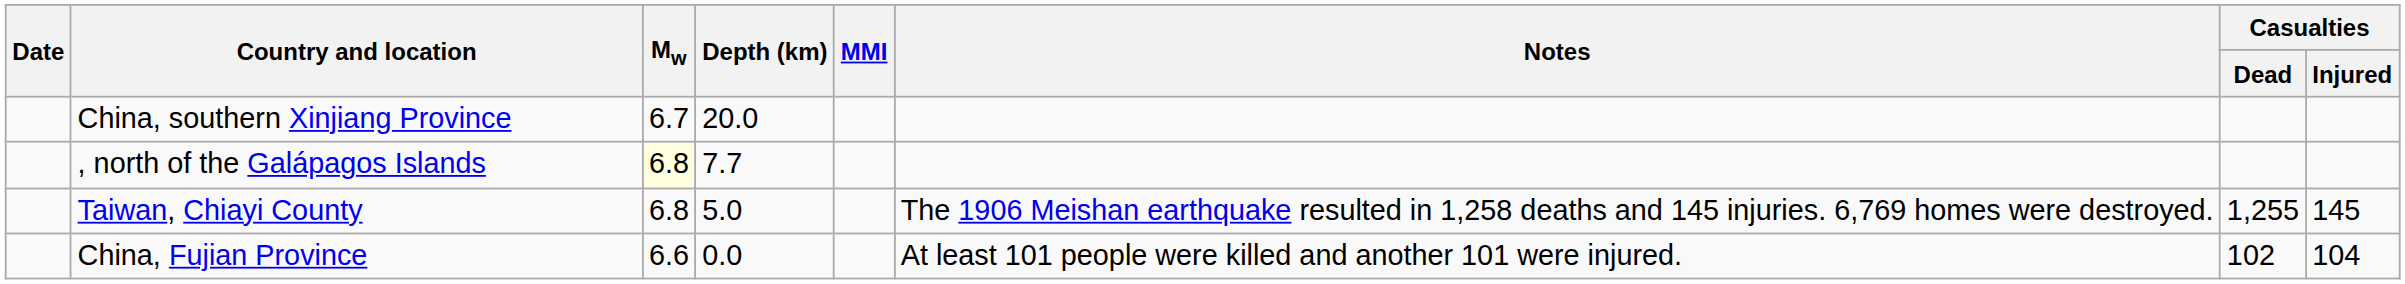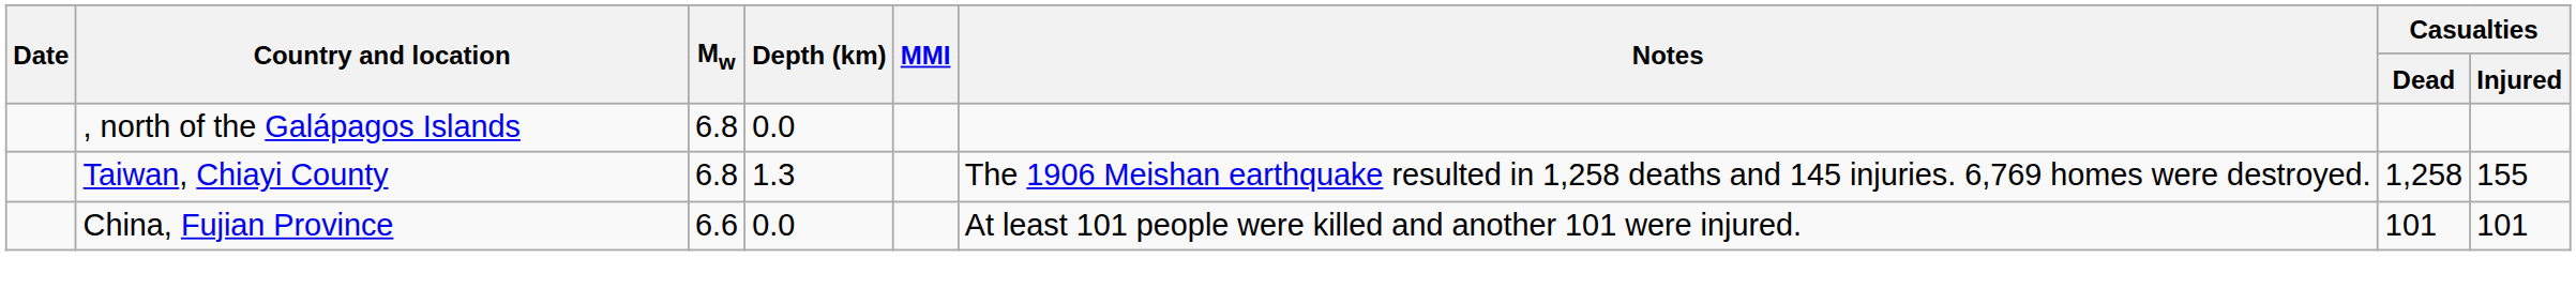- row: China, southern Xinjiang Province | 6.7 | 20.0
, north of the Galápagos Islands | Mw: lightyellow background -> no background
, north of the Galápagos Islands | Depth (km): 7.7 -> 0.0
Taiwan, Chiayi County | Depth (km): 5.0 -> 1.3
Taiwan, Chiayi County | Casualties / Dead: 1,255 -> 1,258
Taiwan, Chiayi County | Casualties / Injured: 145 -> 155
China, Fujian Province | Casualties / Dead: 102 -> 101
China, Fujian Province | Casualties / Injured: 104 -> 101
